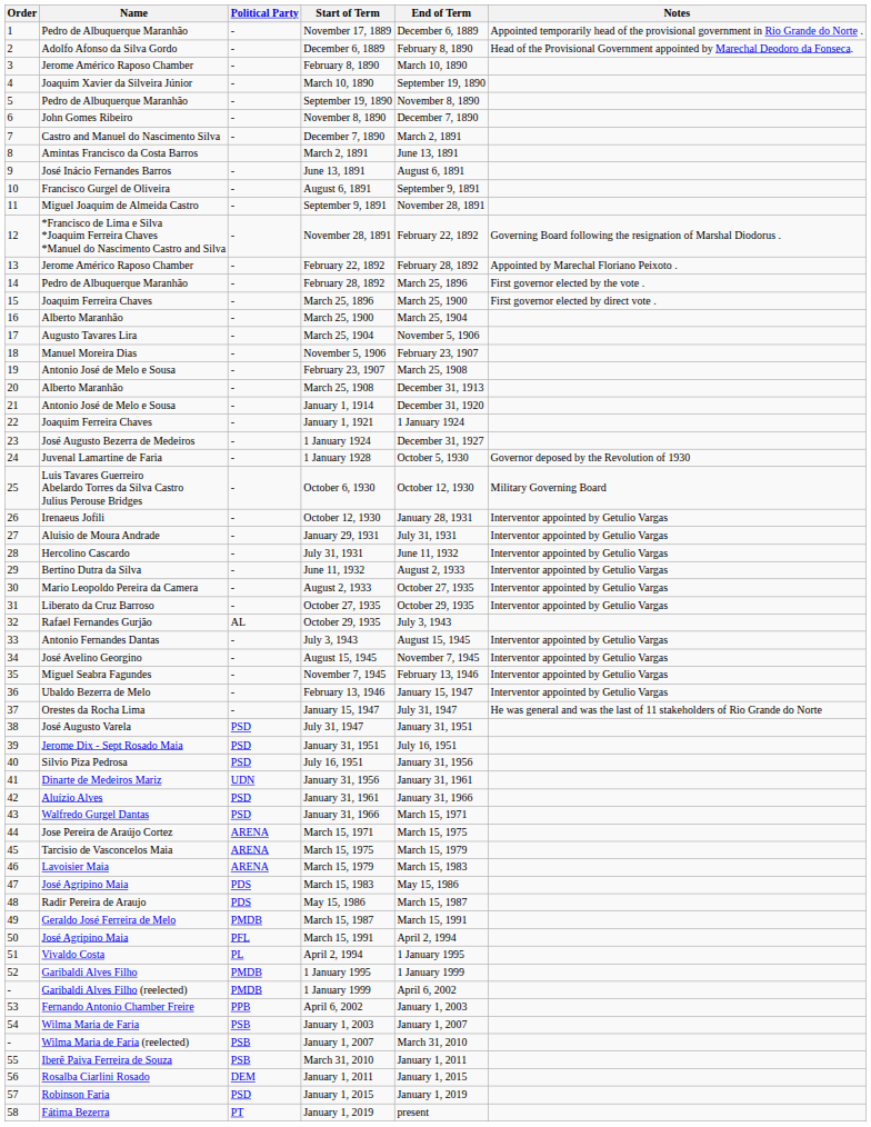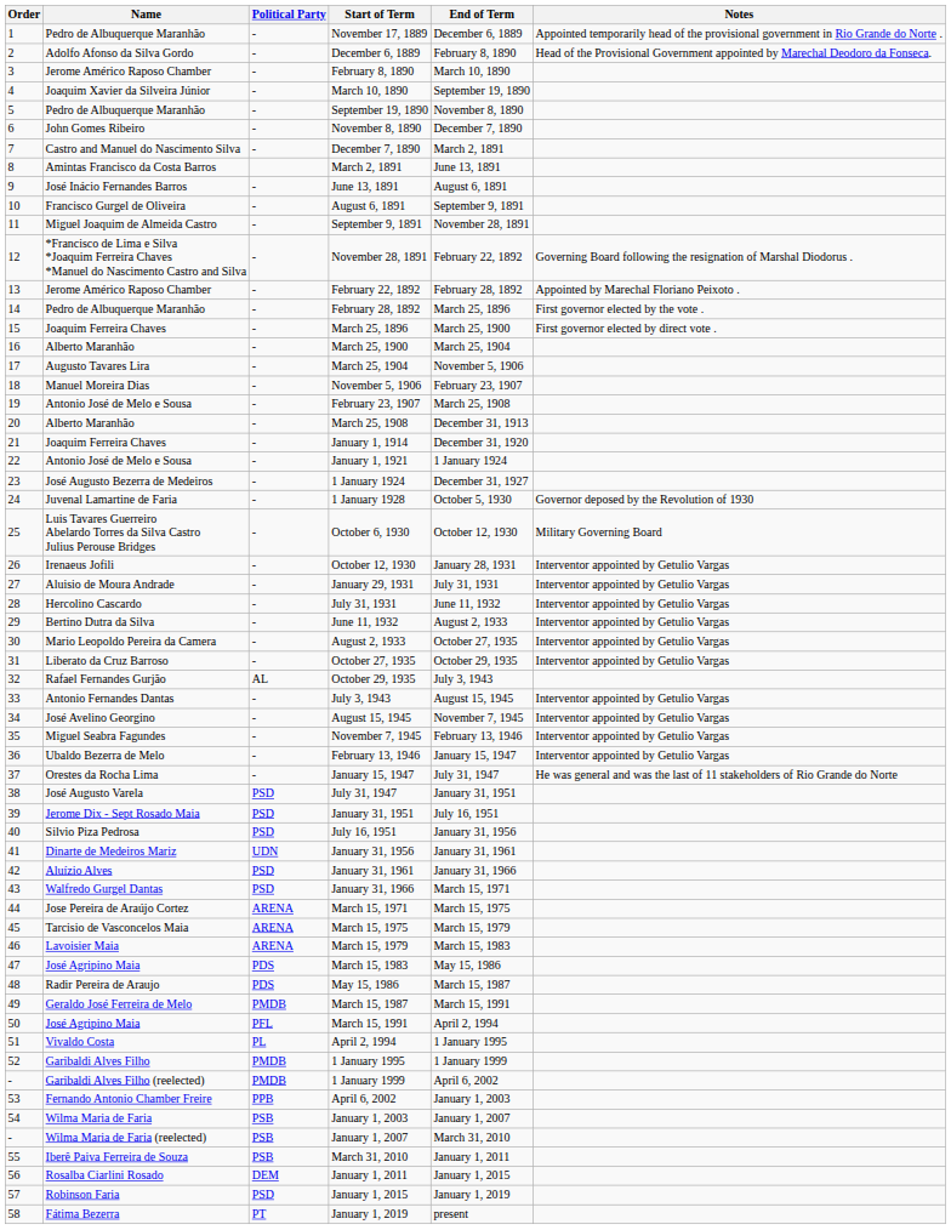January 1, 1914 | Name: Antonio José de Melo e Sousa -> Joaquim Ferreira Chaves
January 1, 1921 | Name: Joaquim Ferreira Chaves -> Antonio José de Melo e Sousa
